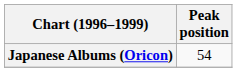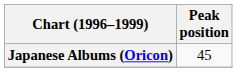Japanese Albums (Oricon) | Peak position: 54 -> 45
